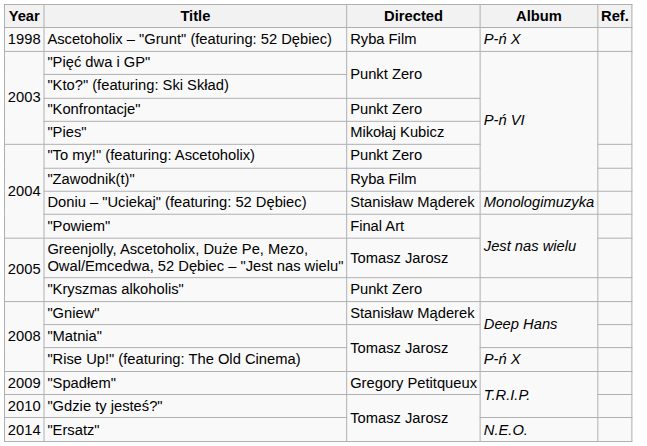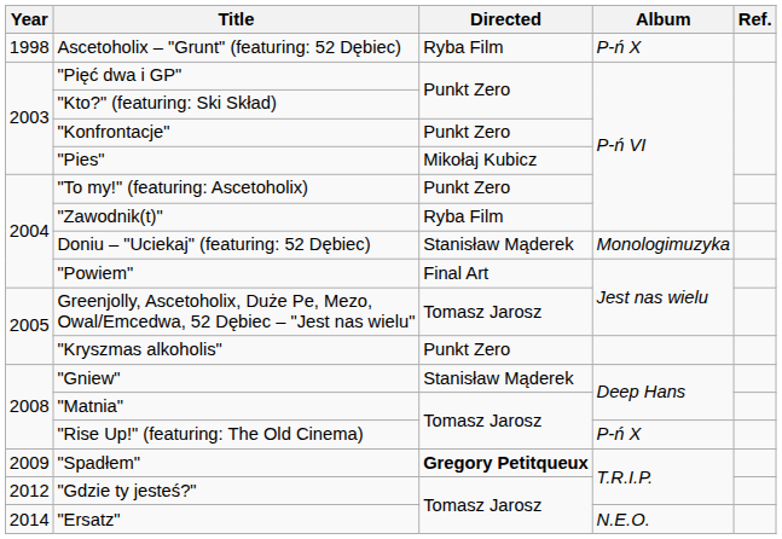"Spadłem" | Directed: normal -> bold
"Gdzie ty jesteś?" | Year: 2010 -> 2012
